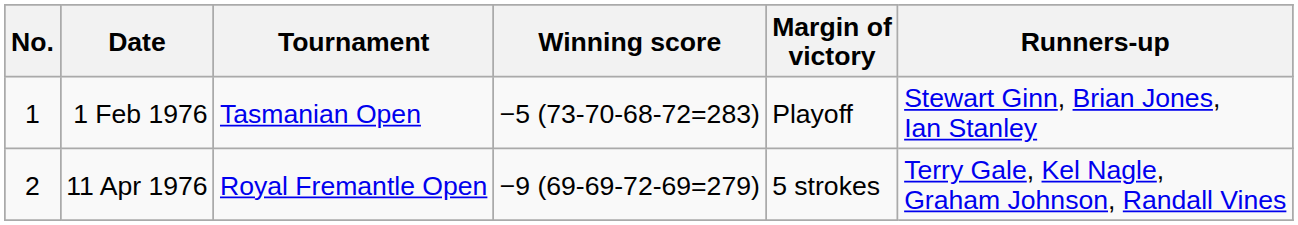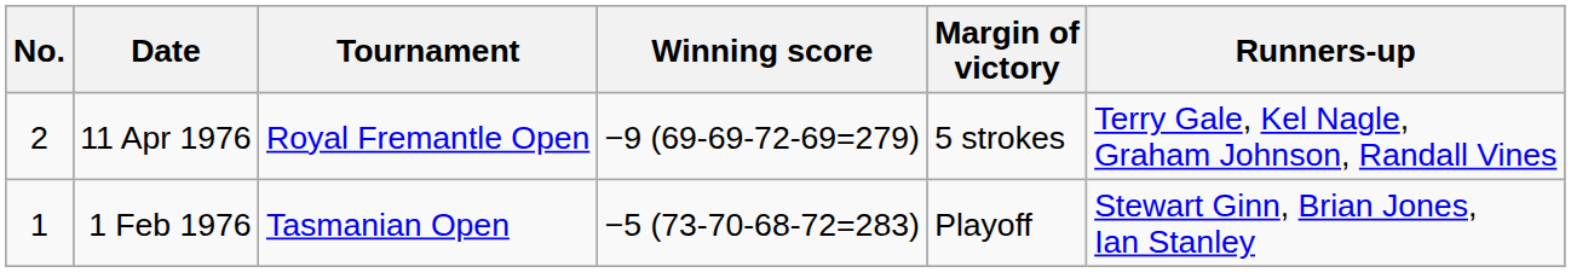rows swapped: 1 Feb 1976 <-> 11 Apr 1976
